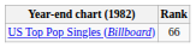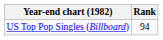US Top Pop Singles (Billboard) | Rank: 66 -> 94
